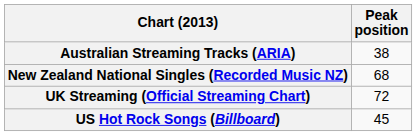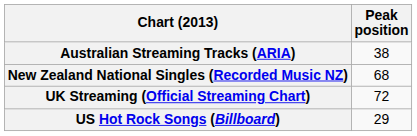US Hot Rock Songs (Billboard) | Peak position: 45 -> 29
